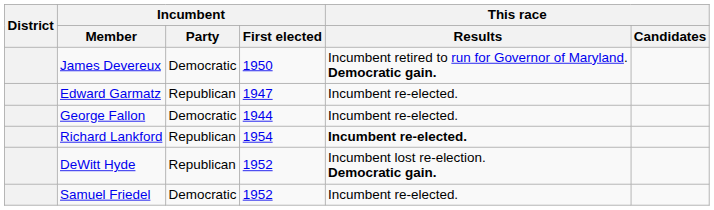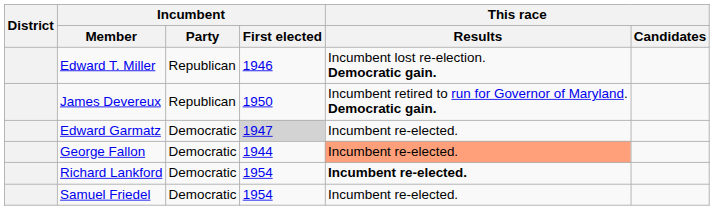+ row: Edward T. Miller | Republican | 1946 | Incumbent lost re-election. Democratic gain.
James Devereux | Incumbent / Party: Democratic -> Republican
Edward Garmatz | Incumbent / Party: Republican -> Democratic
Edward Garmatz | Incumbent / First elected: no background -> lightgrey background
George Fallon | This race / Results: no background -> lightsalmon background
Richard Lankford | Incumbent / Party: Republican -> Democratic
- row: DeWitt Hyde | Republican | 1952 | Incumbent lost re-election. Democratic gain.
Samuel Friedel | Incumbent / First elected: 1952 -> 1954
